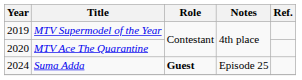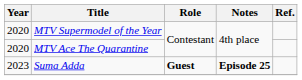MTV Supermodel of the Year | Year: 2019 -> 2020
Suma Adda | Year: 2024 -> 2023
Suma Adda | Notes: normal -> bold
